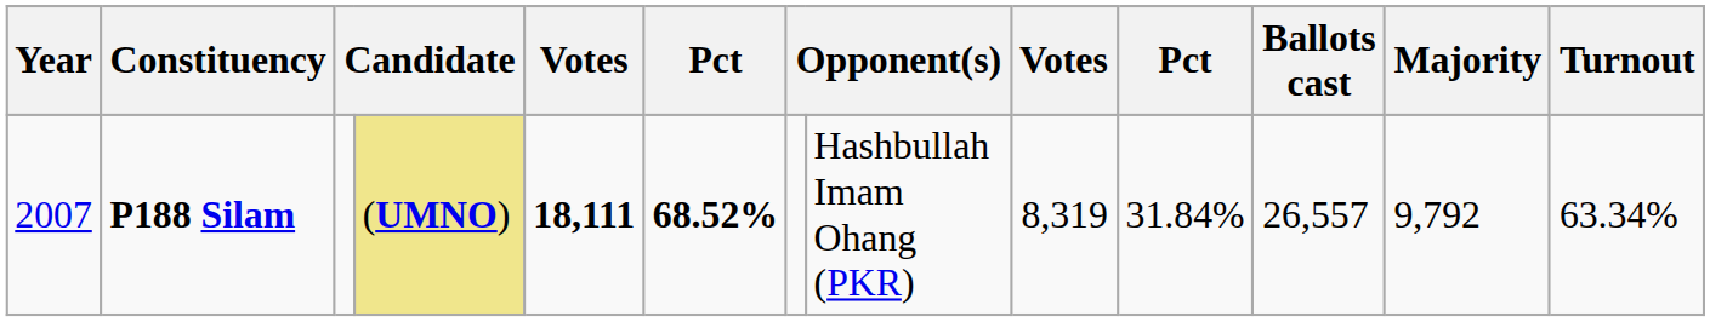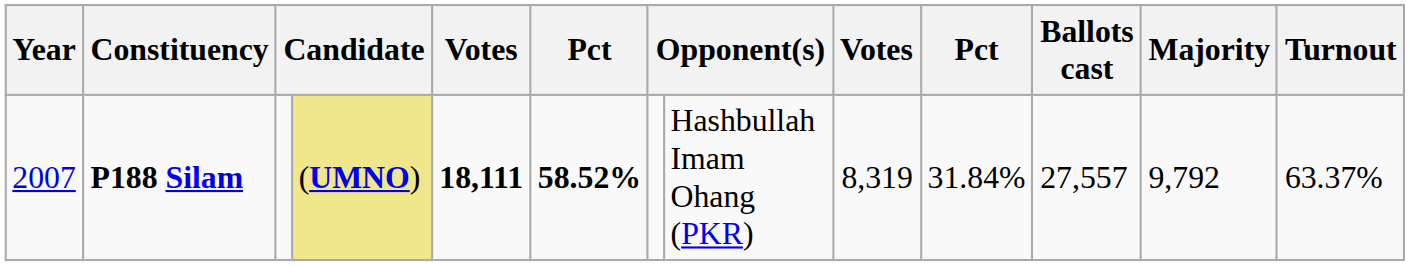P188 Silam | column 6: 68.52% -> 58.52%
P188 Silam | Ballots cast: 26,557 -> 27,557
P188 Silam | Turnout: 63.34% -> 63.37%
